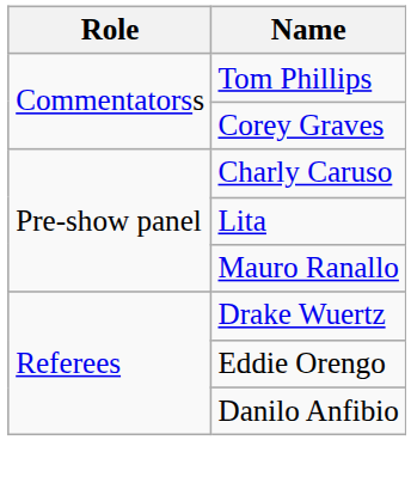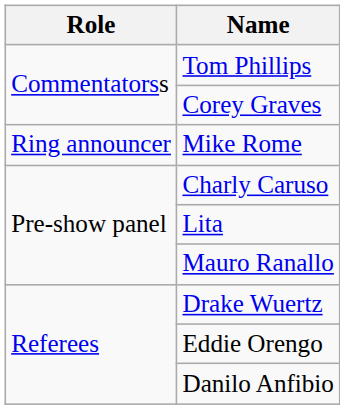+ row: Ring announcer | Mike Rome
